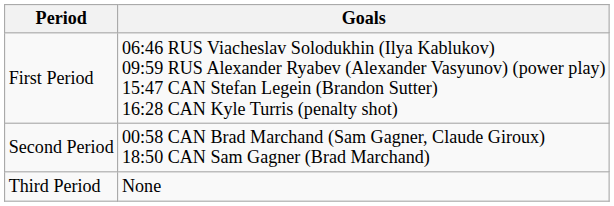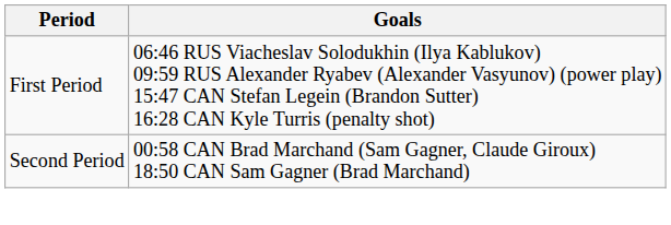- row: Third Period | None
